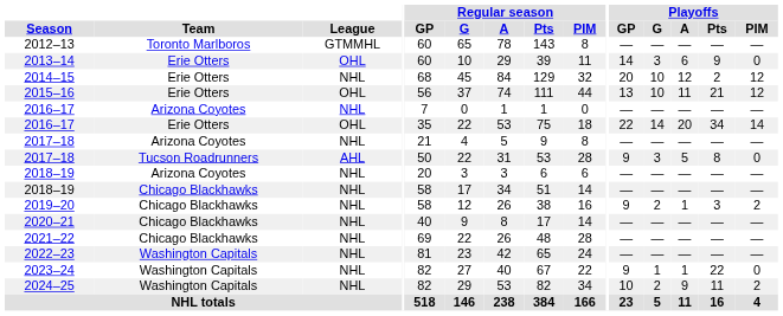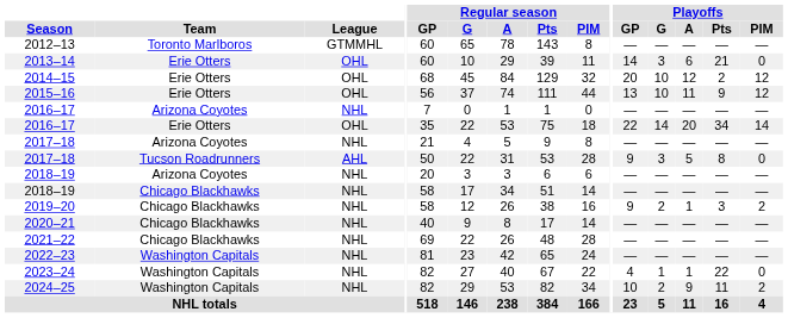2013–14 | Playoffs / Pts: 9 -> 21
2014–15 | League: NHL -> OHL
2015–16 | Playoffs / Pts: 21 -> 9
2023–24 | Playoffs / GP: 9 -> 4
